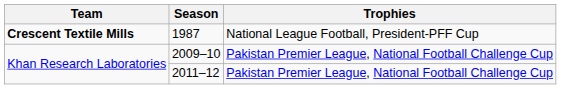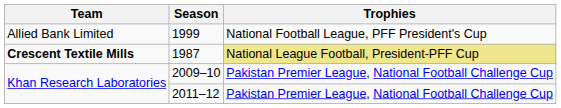+ row: Allied Bank Limited | 1999 | National Football League, PFF President's Cup
1987 | Trophies: no background -> khaki background
